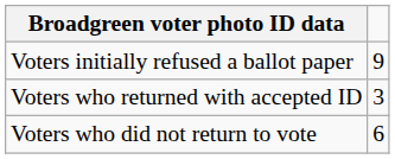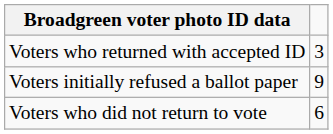rows swapped: Voters initially refused a ballot paper <-> Voters who returned with accepted ID
